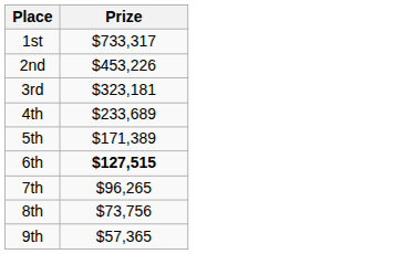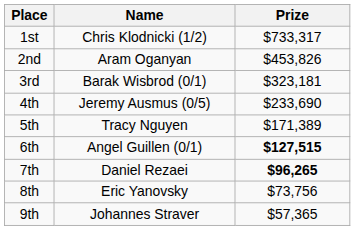+ column: Name | Chris Klodnicki (1/2) | Aram Oganyan | Barak Wisbrod (0/1) | Jeremy Ausmus (0/5) | Tracy Nguyen | Angel Guillen (0/1) | Daniel Rezaei | Eric Yanovsky | Johannes Straver
2nd | Prize: $453,226 -> $453,826
4th | Prize: $233,689 -> $233,690
7th | Prize: normal -> bold
